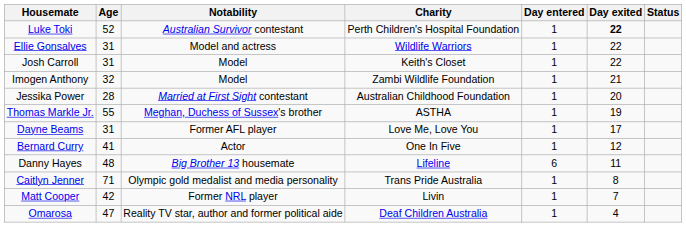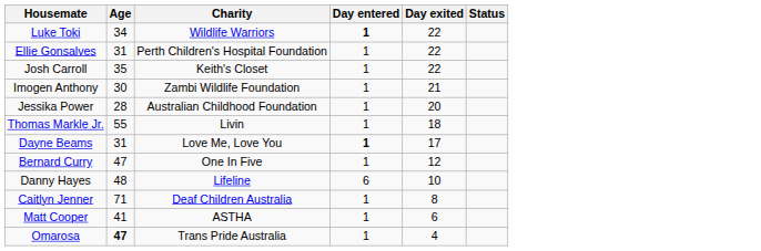- column: Notability | Australian Survivor contestant | Model and actress | Model | Model | Married at First Sight contestant | Meghan, Duchess of Sussex's brother | Former AFL player | Actor | Big Brother 13 housemate | Olympic gold medalist and media personality | Former NRL player | Reality TV star, author and former political aide
Luke Toki | Age: 52 -> 34
Luke Toki | Charity: Perth Children's Hospital Foundation -> Wildlife Warriors
Luke Toki | Day entered: normal -> bold
Luke Toki | Day exited: bold -> normal
Ellie Gonsalves | Charity: Wildlife Warriors -> Perth Children's Hospital Foundation
Josh Carroll | Age: 31 -> 35
Imogen Anthony | Age: 32 -> 30
Thomas Markle Jr. | Charity: ASTHA -> Livin
Thomas Markle Jr. | Day exited: 19 -> 18
Dayne Beams | Day entered: normal -> bold
Bernard Curry | Age: 41 -> 47
Danny Hayes | Day exited: 11 -> 10
Caitlyn Jenner | Charity: Trans Pride Australia -> Deaf Children Australia
Matt Cooper | Age: 42 -> 41
Matt Cooper | Charity: Livin -> ASTHA
Matt Cooper | Day exited: 7 -> 6
Omarosa | Age: normal -> bold
Omarosa | Charity: Deaf Children Australia -> Trans Pride Australia
